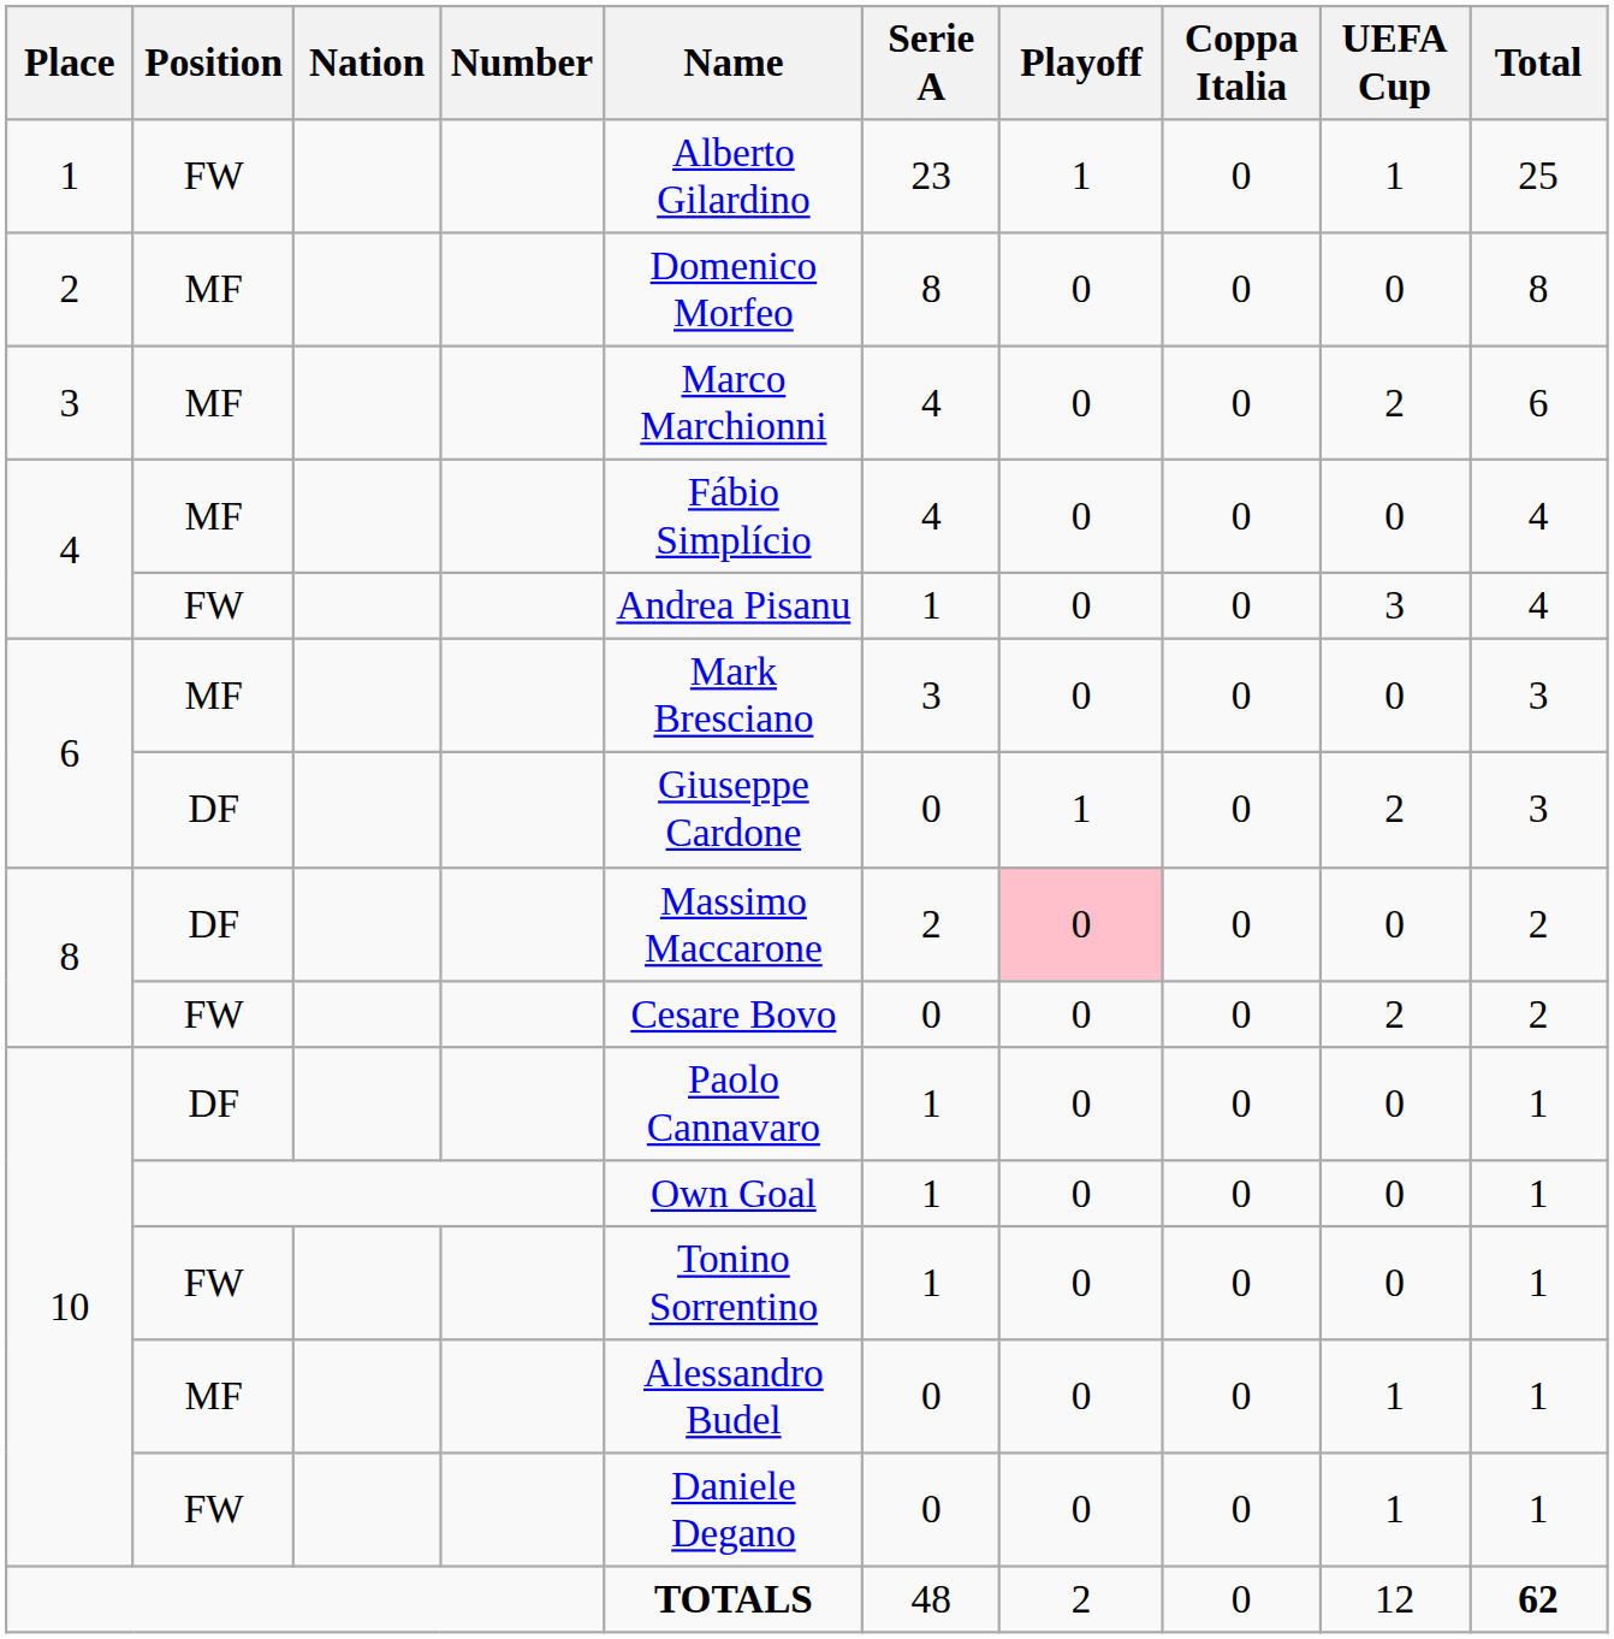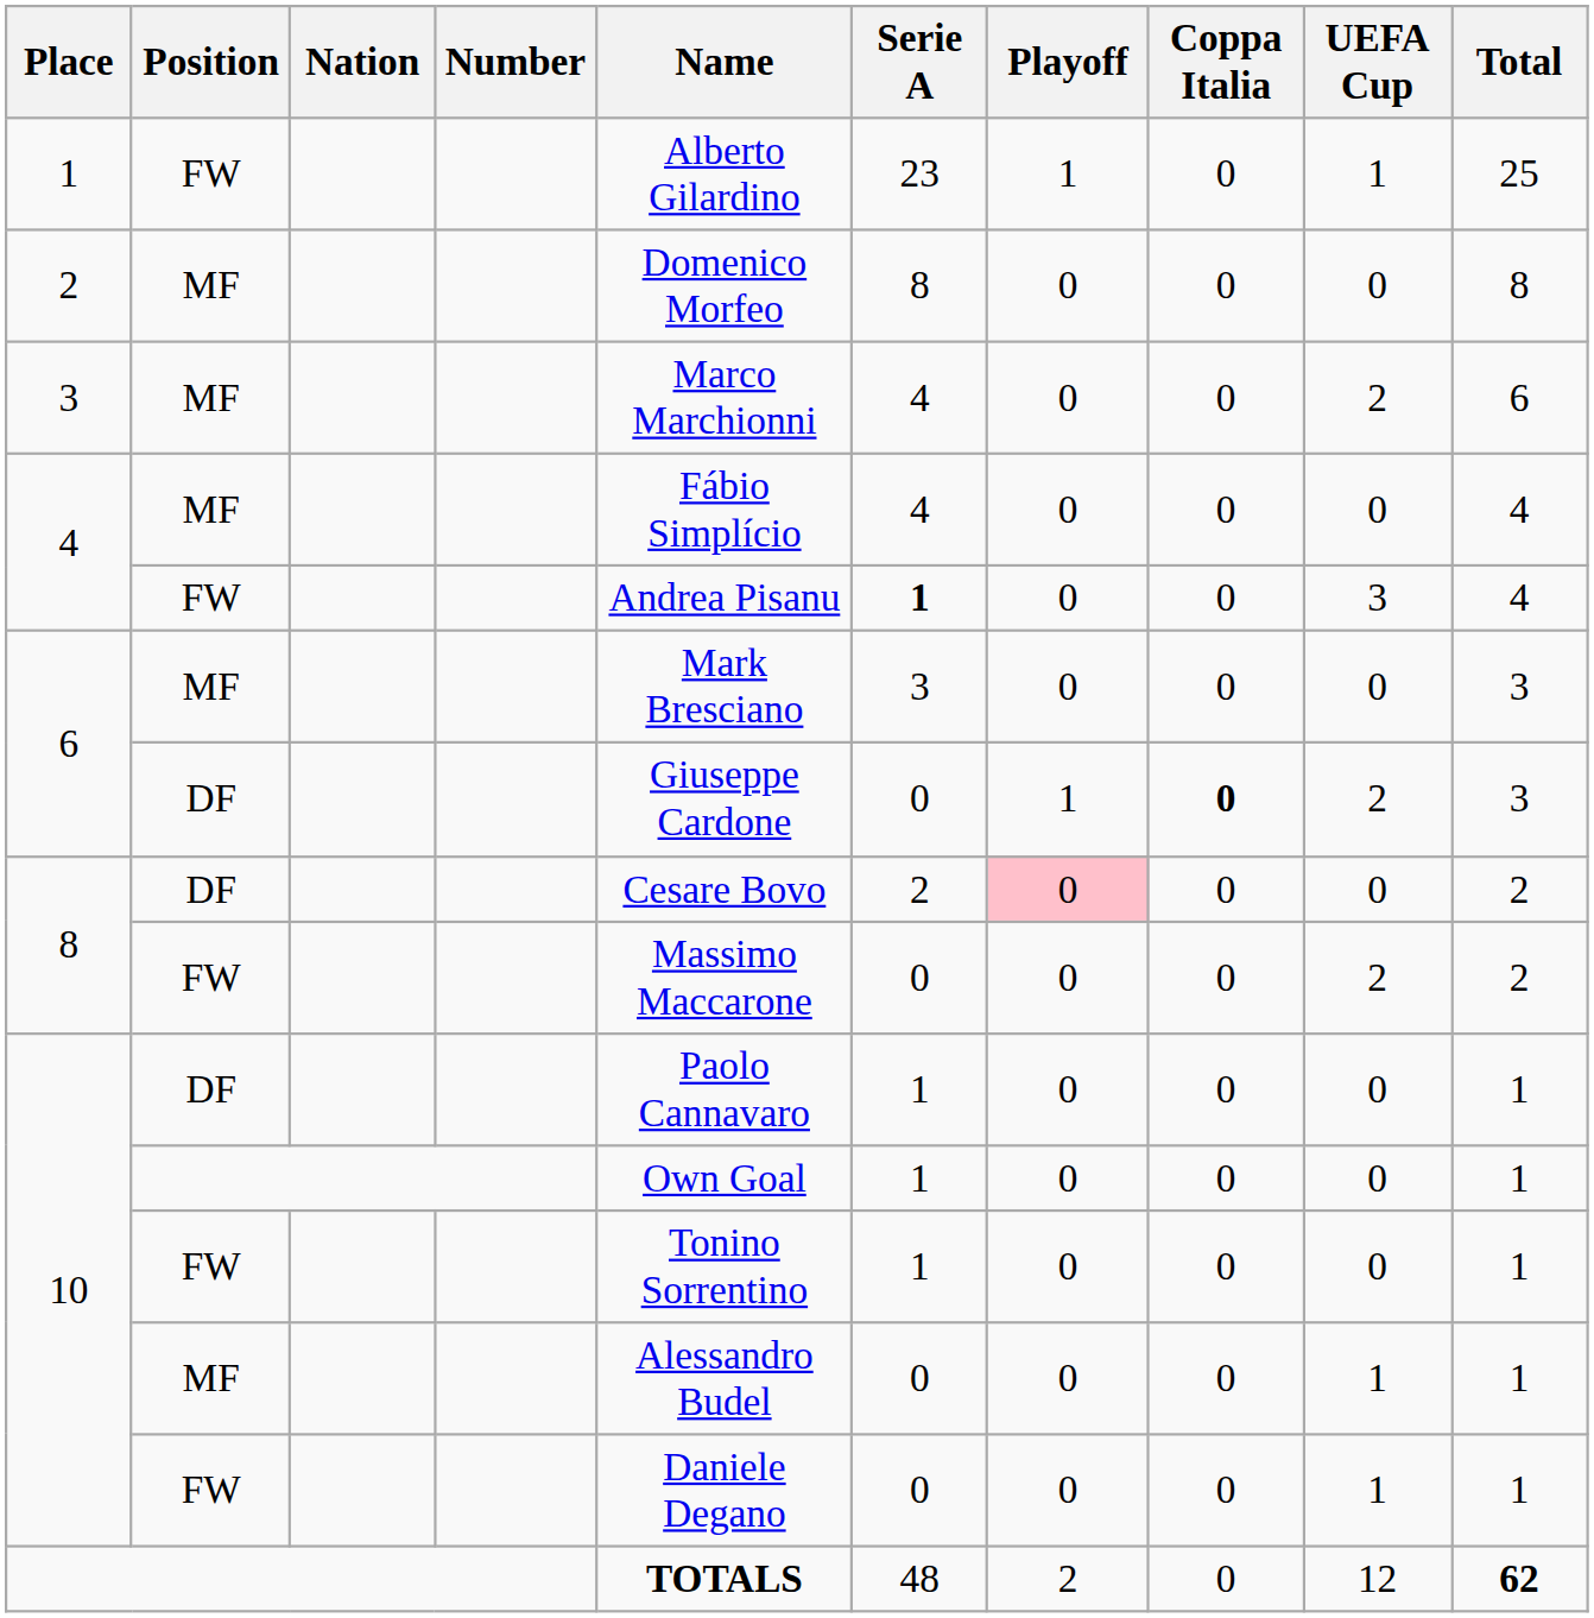4 / FW | Serie A: normal -> bold
6 / DF | Coppa Italia: normal -> bold
8 / DF | Name: Massimo Maccarone -> Cesare Bovo
8 / FW | Name: Cesare Bovo -> Massimo Maccarone
